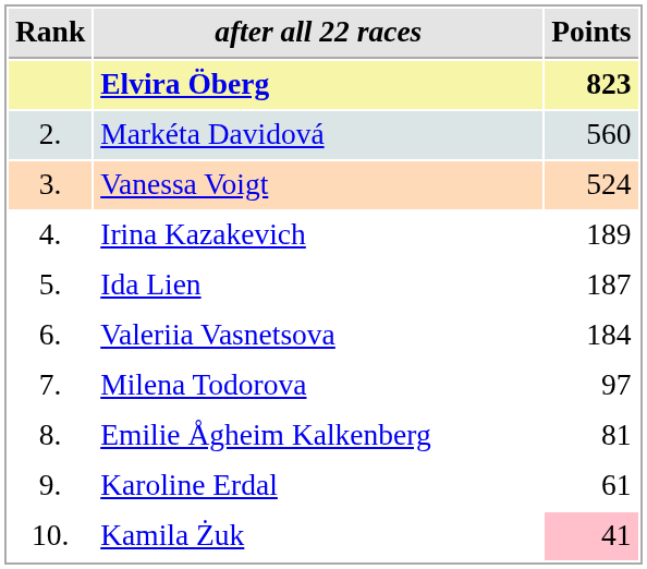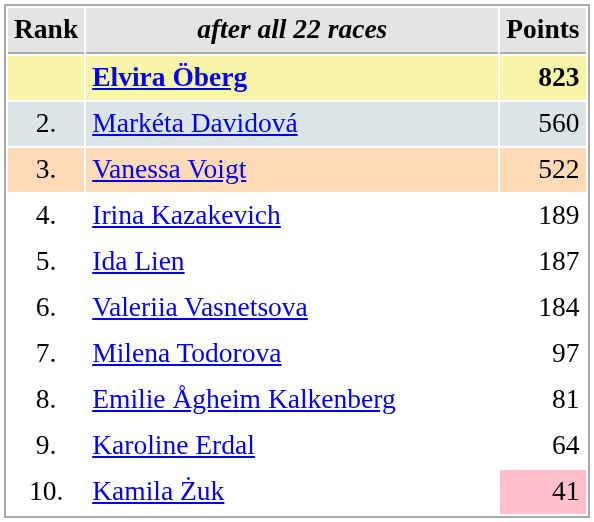Vanessa Voigt | Points: 524 -> 522
Karoline Erdal | Points: 61 -> 64
